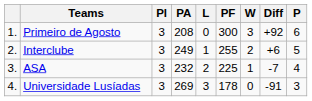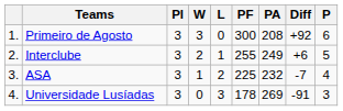columns swapped: W <-> PA
